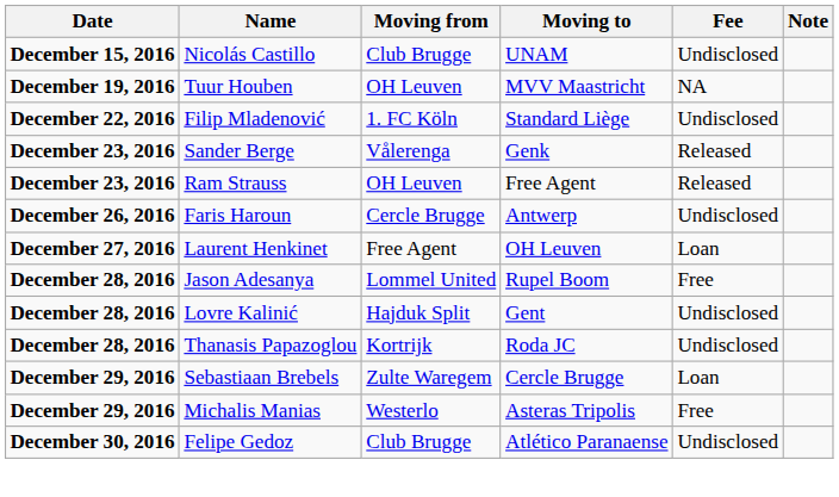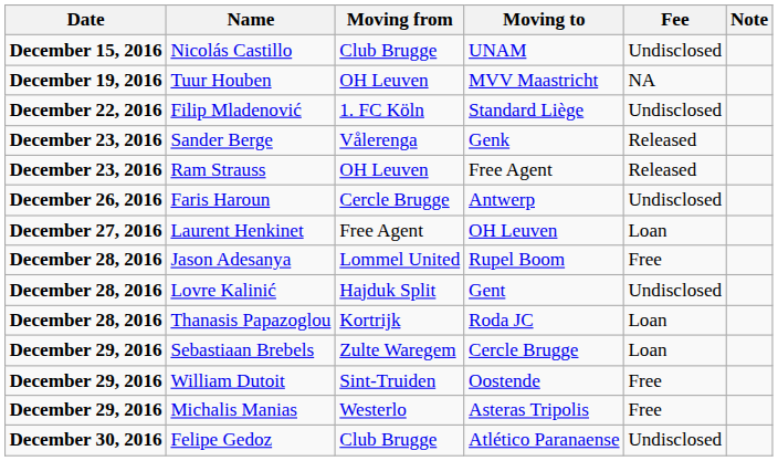Thanasis Papazoglou | Fee: Undisclosed -> Loan
+ row: December 29, 2016 | William Dutoit | Sint-Truiden | Oostende | Free
